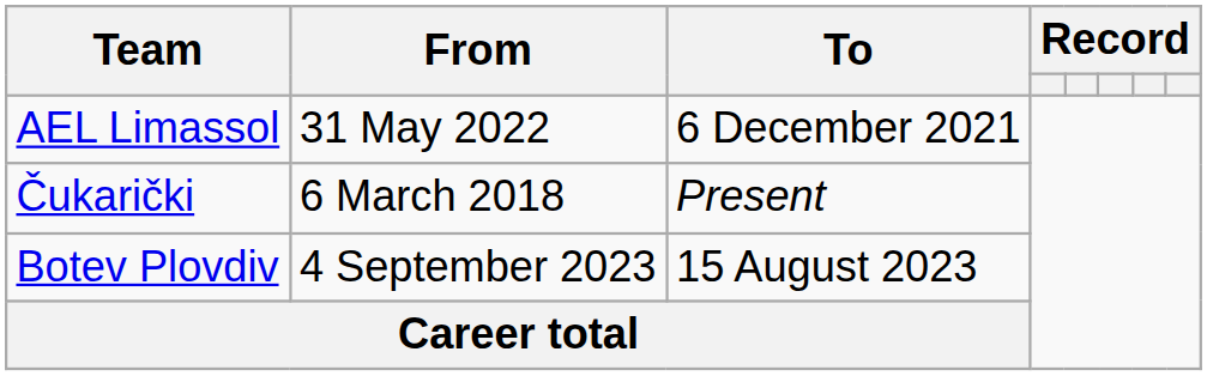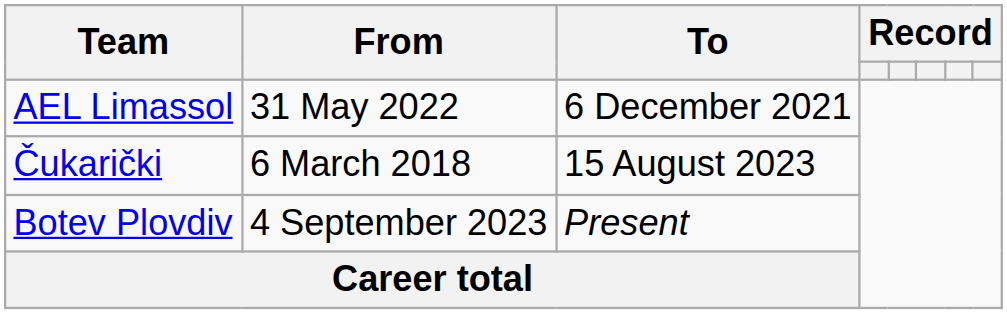Čukarički | To: Present -> 15 August 2023
Botev Plovdiv | To: 15 August 2023 -> Present
